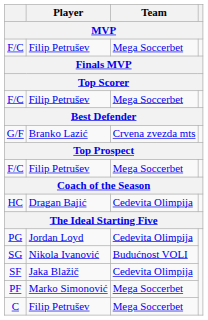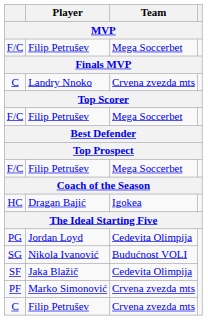+ row: C | Landry Nnoko | Crvena zvezda mts
- row: G/F | Branko Lazić | Crvena zvezda mts
HC | Team: Cedevita Olimpija -> Igokea
PF | Team: Mega Soccerbet -> Crvena zvezda mts
C / Filip Petrušev | Team: Mega Soccerbet -> Crvena zvezda mts
